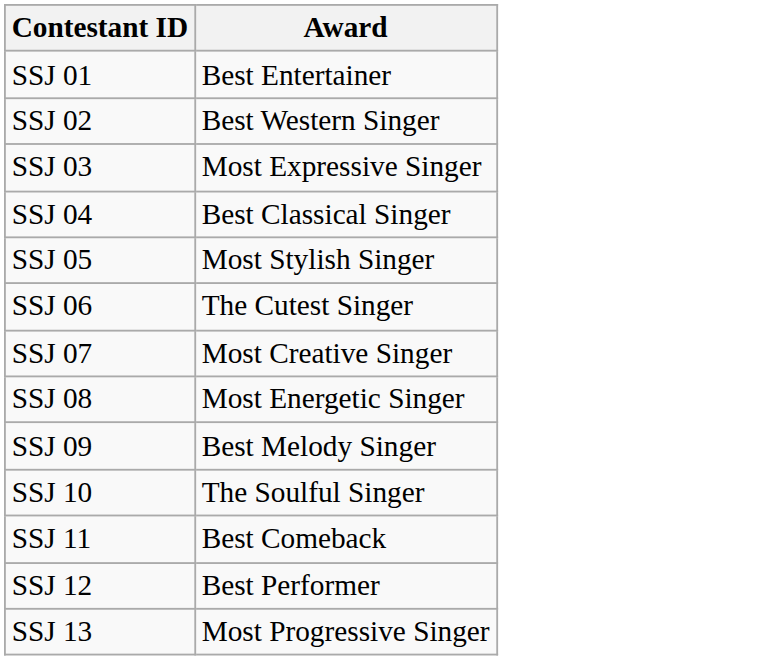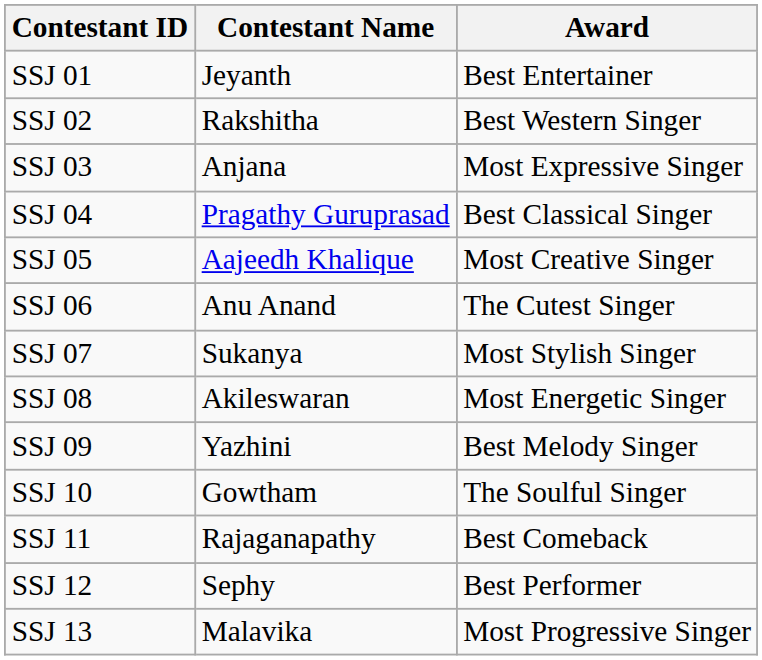+ column: Contestant Name | Jeyanth | Rakshitha | Anjana | Pragathy Guruprasad | Aajeedh Khalique | Anu Anand | Sukanya | Akileswaran | Yazhini | Gowtham | Rajaganapathy | Sephy | Malavika
SSJ 05 | Award: Most Stylish Singer -> Most Creative Singer
SSJ 07 | Award: Most Creative Singer -> Most Stylish Singer
